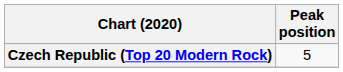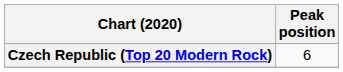Czech Republic (Top 20 Modern Rock) | Peak position: 5 -> 6
